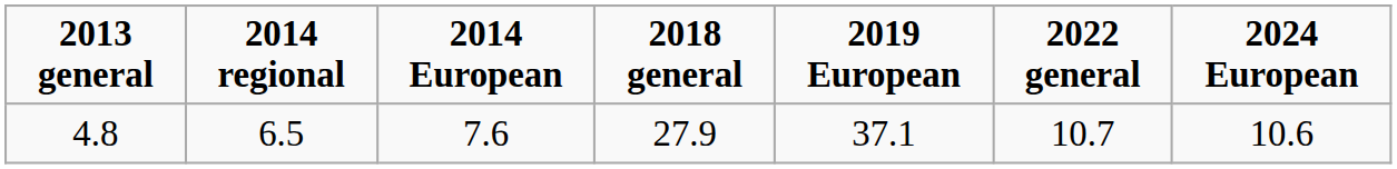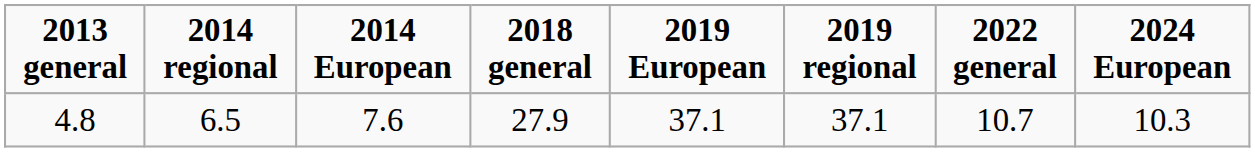+ column: 2019 regional | 37.1
4.8 | 2024 European: 10.6 -> 10.3
